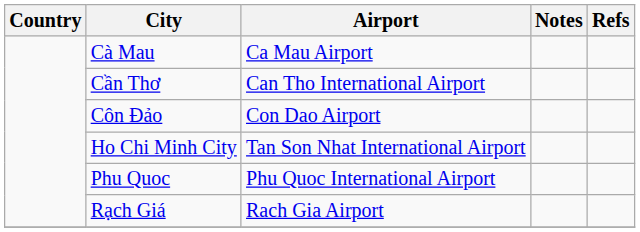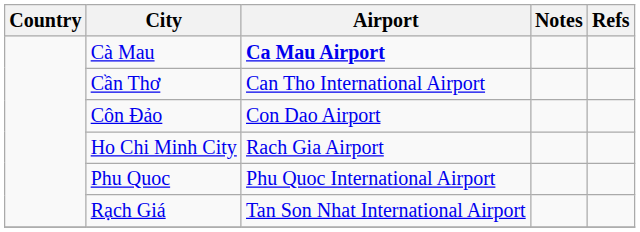Cà Mau | Airport: normal -> bold
Ho Chi Minh City | Airport: Tan Son Nhat International Airport -> Rach Gia Airport
Rạch Giá | Airport: Rach Gia Airport -> Tan Son Nhat International Airport
